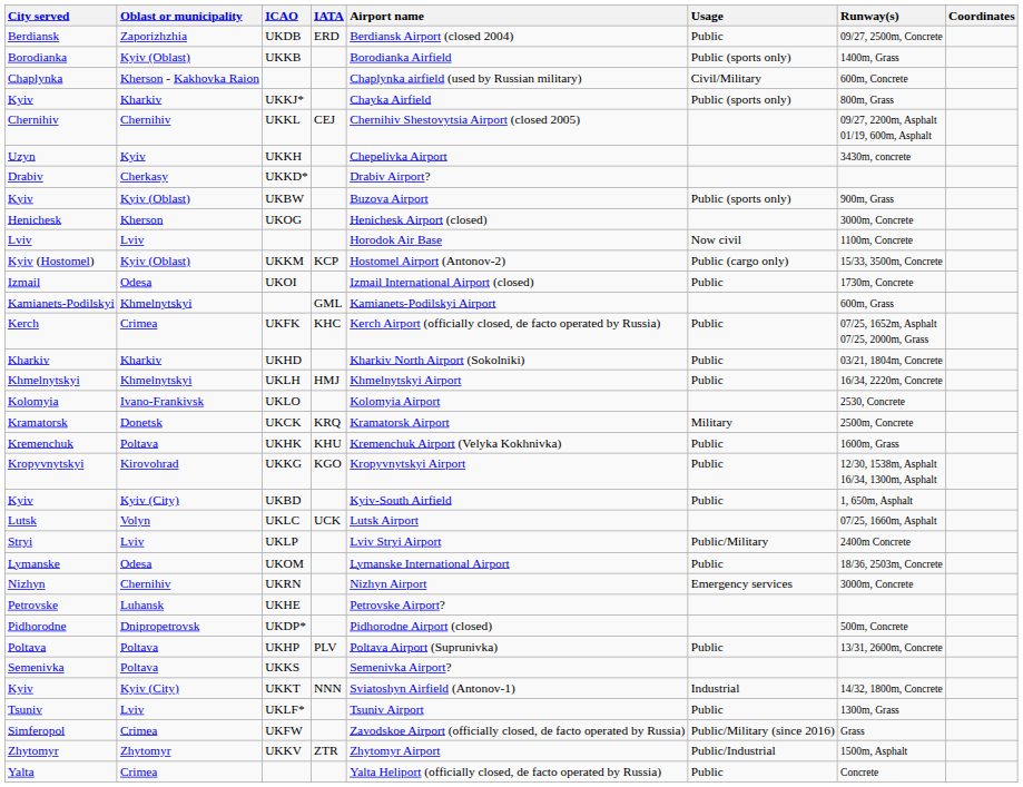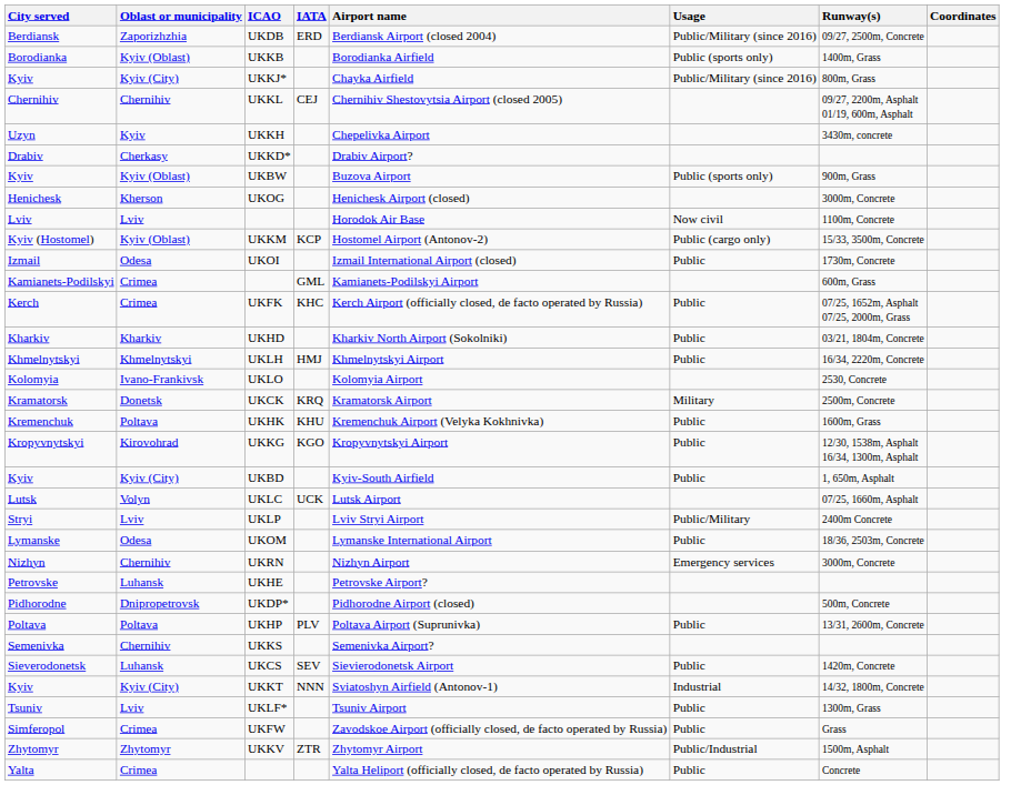Berdiansk | Usage: Public -> Public/Military (since 2016)
- row: Chaplynka | Kherson - Kakhovka Raion | Chaplynka airfield (used by Russian military) | Civil/Military | 600m, Concrete
Kyiv / UKKJ* | Oblast or municipality: Kharkiv -> Kyiv (City)
Kyiv / UKKJ* | Usage: Public (sports only) -> Public/Military (since 2016)
Kamianets-Podilskyi | Oblast or municipality: Khmelnytskyi -> Crimea
Semenivka | Oblast or municipality: Poltava -> Chernihiv
+ row: Sieverodonetsk | Luhansk | UKCS | SEV | Sievierodonetsk Airport | Public | 1420m, Concrete
Simferopol | Usage: Public/Military (since 2016) -> Public
